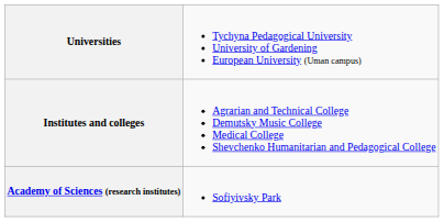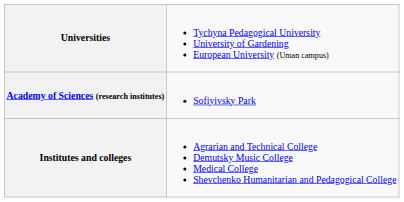rows swapped: Institutes and colleges <-> Academy of Sciences (research institutes)
